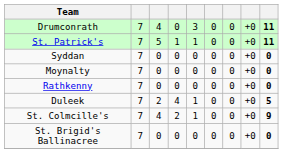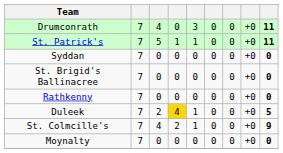rows swapped: St. Brigid's Ballinacree <-> Moynalty
Duleek | column 4: no background -> gold background
